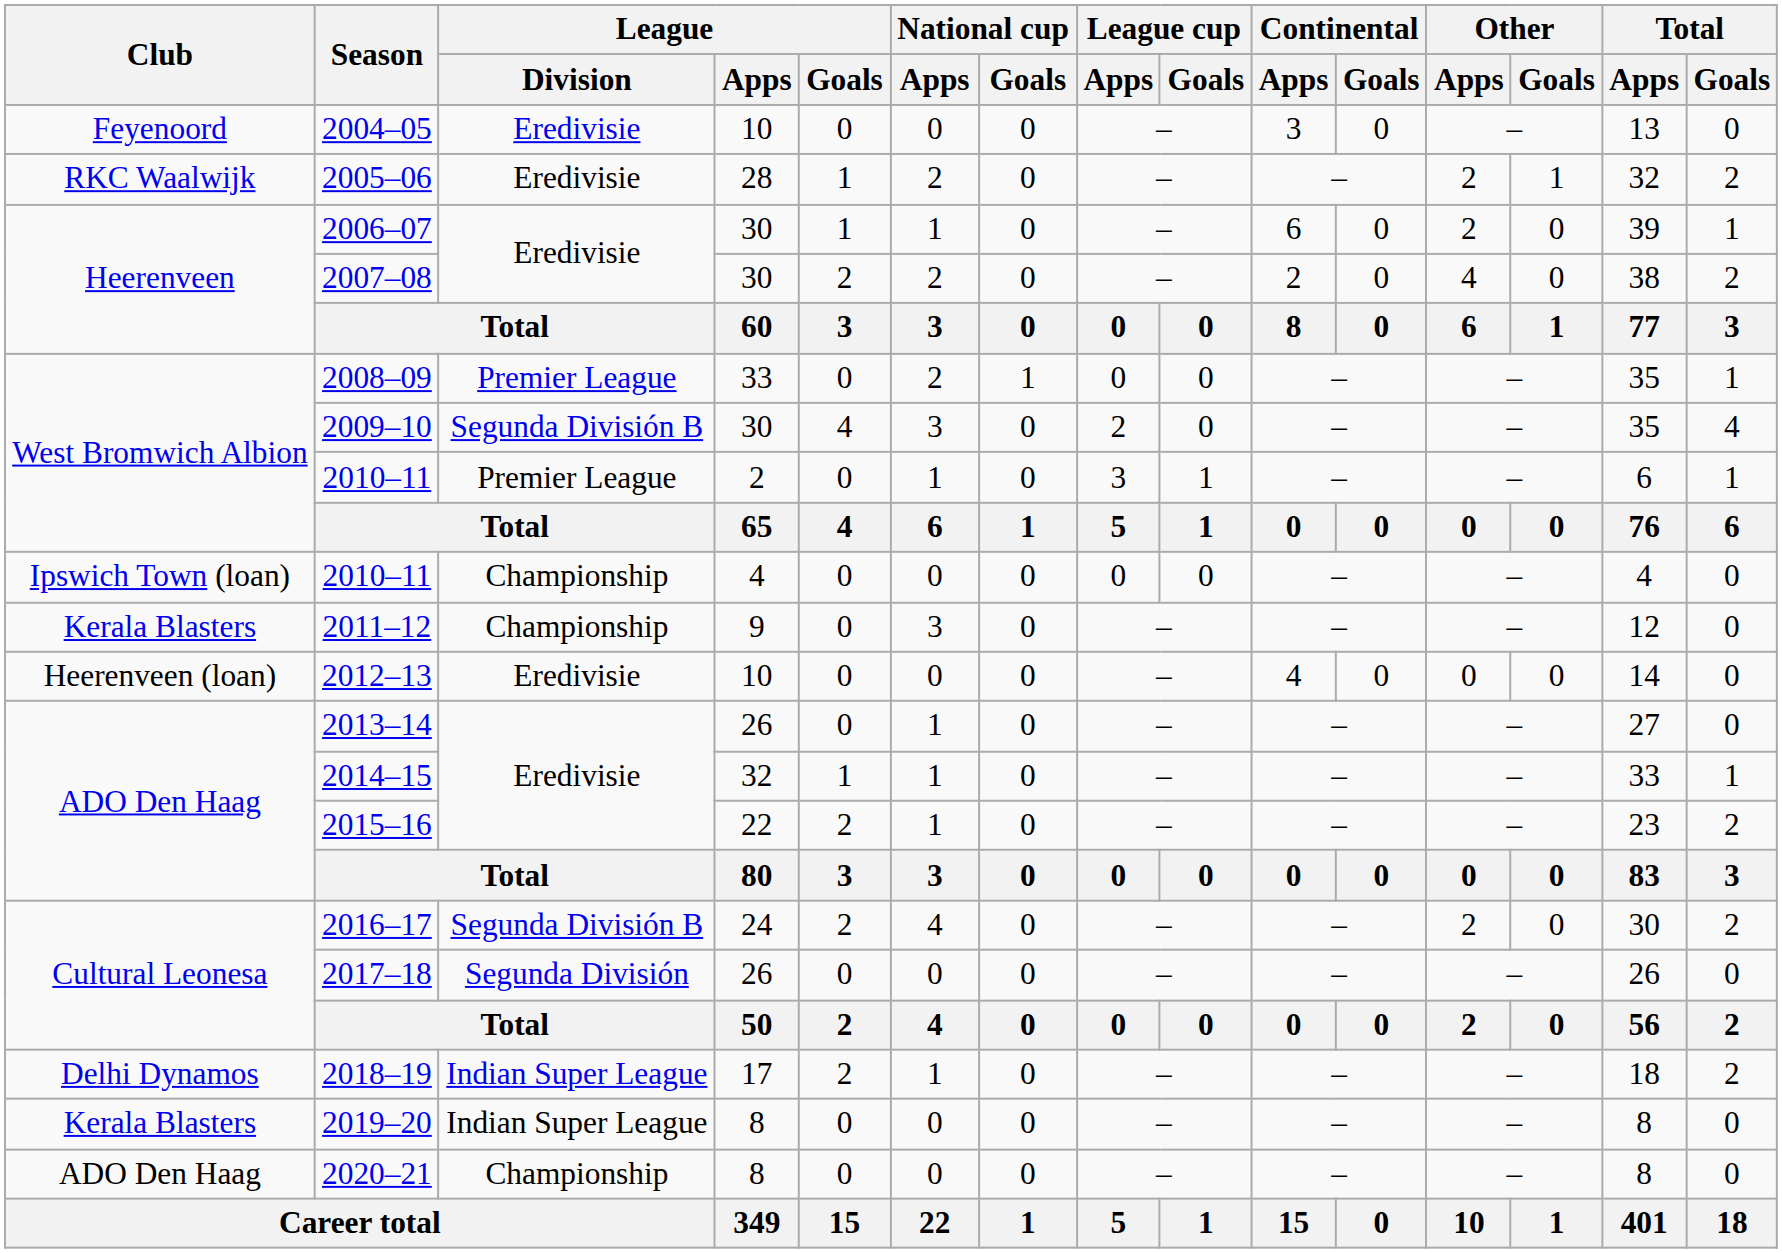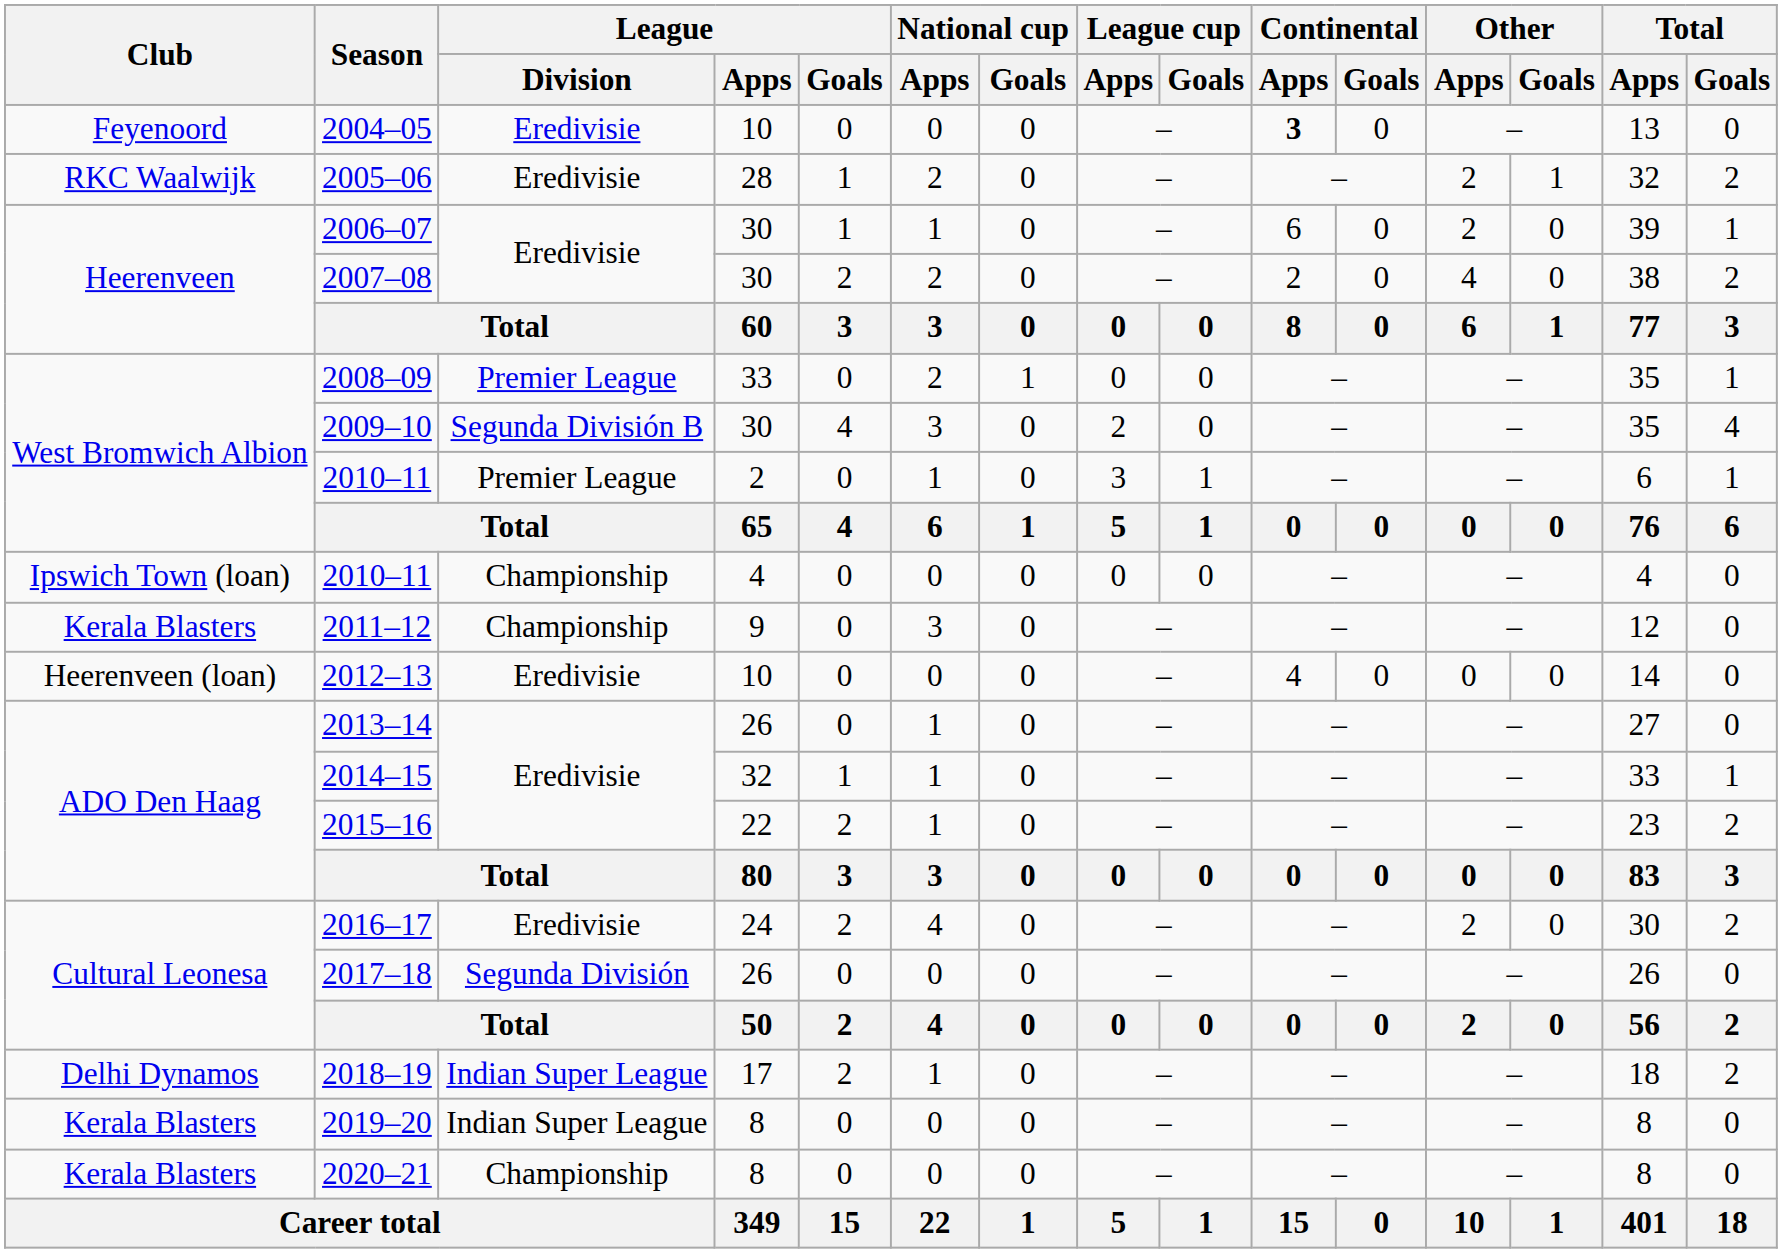2004–05 | Continental / Apps: normal -> bold
2016–17 | League / Division: Segunda División B -> Eredivisie
2020–21 | Club: ADO Den Haag -> Kerala Blasters
